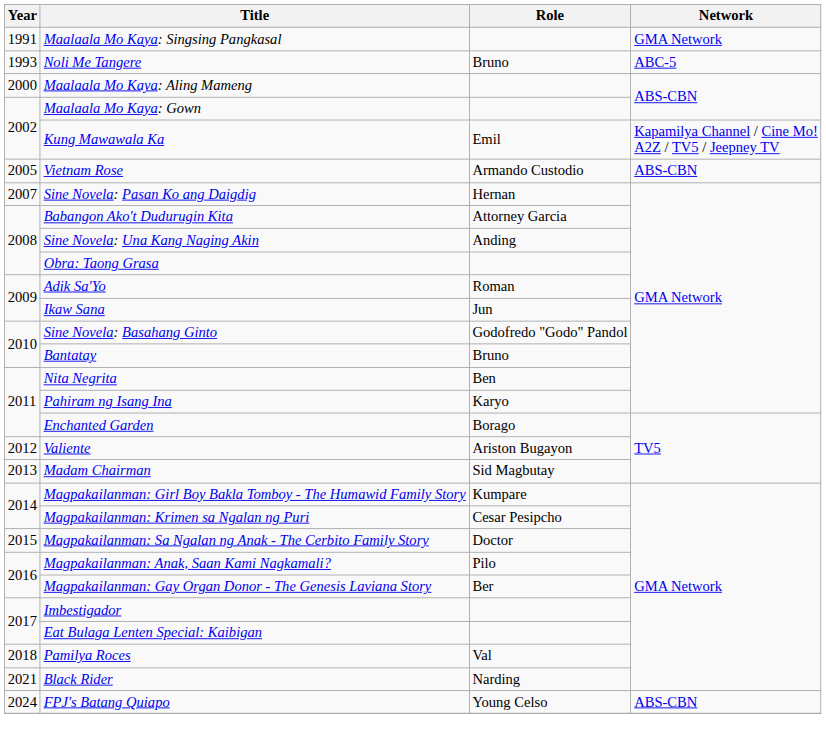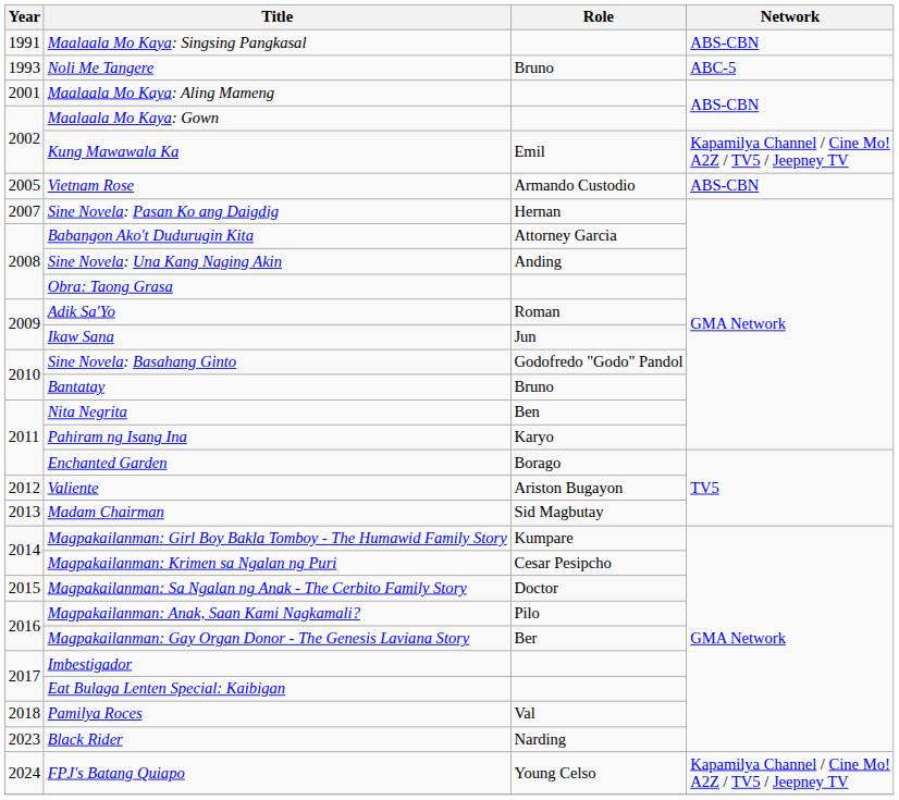Maalaala Mo Kaya: Singsing Pangkasal | Network: GMA Network -> ABS-CBN
Maalaala Mo Kaya: Aling Mameng | Year: 2000 -> 2001
Black Rider | Year: 2021 -> 2023
FPJ's Batang Quiapo | Network: ABS-CBN -> Kapamilya Channel / Cine Mo! A2Z / TV5 / Jeepney TV
